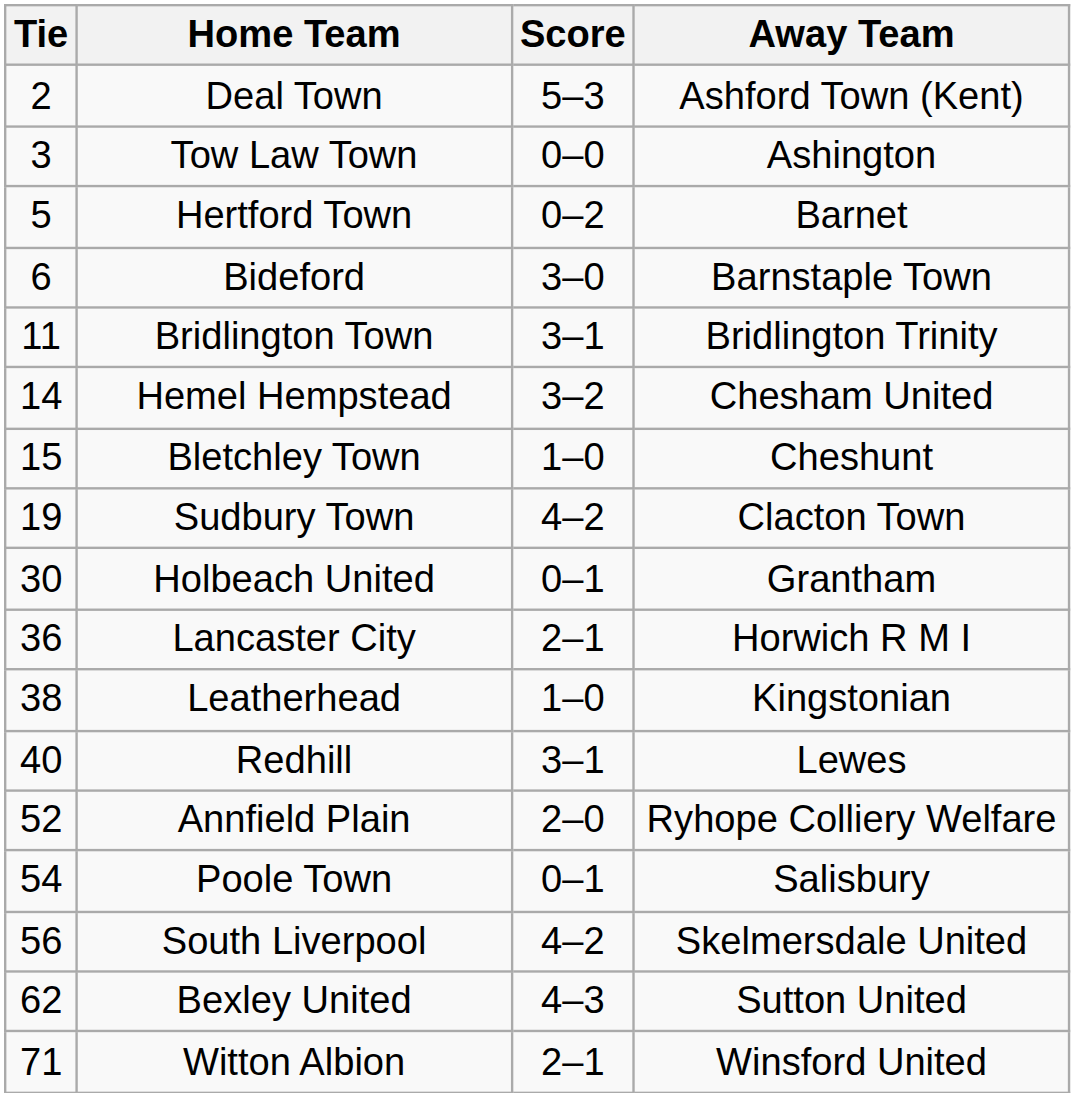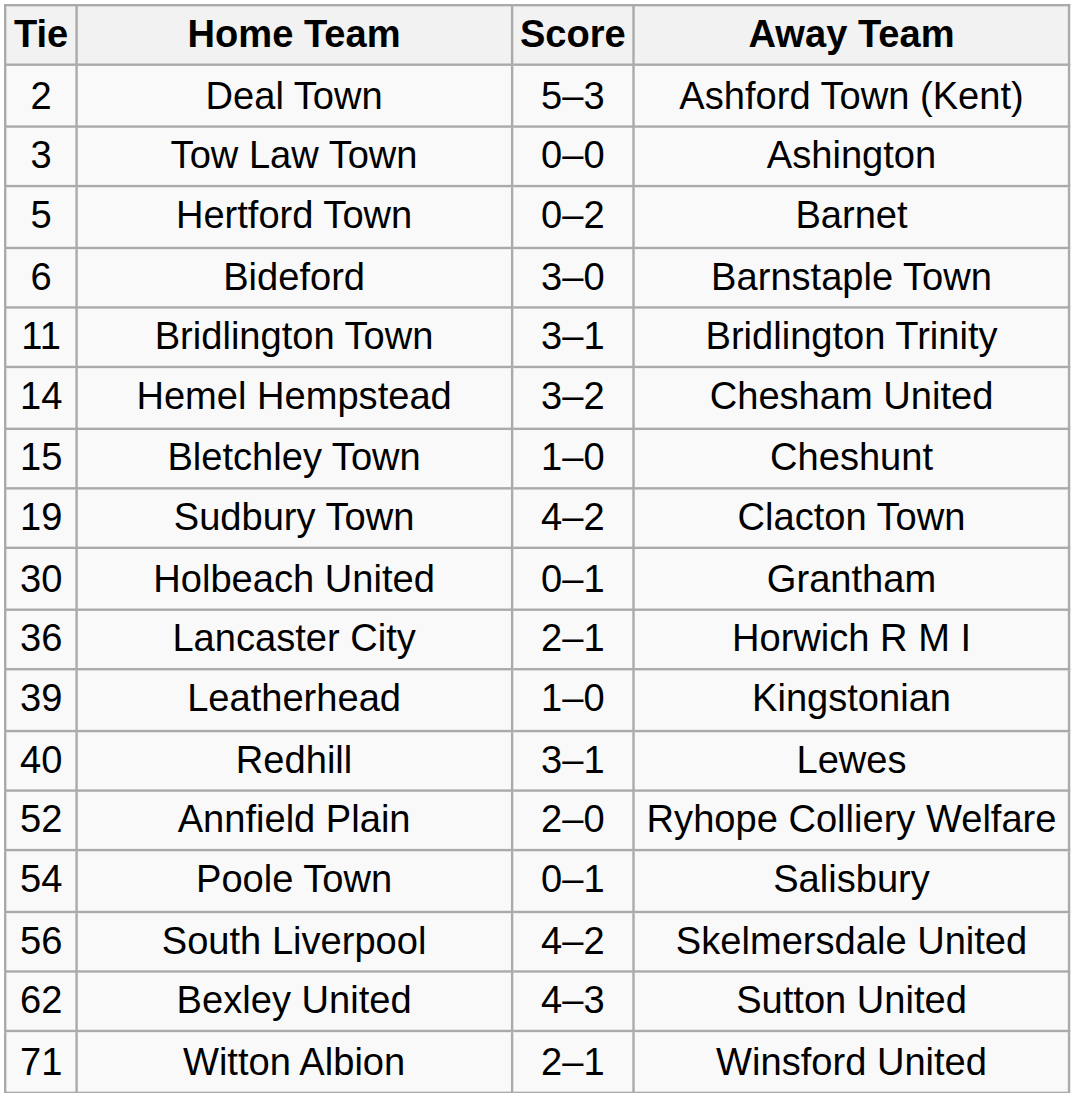Leatherhead | Tie: 38 -> 39
